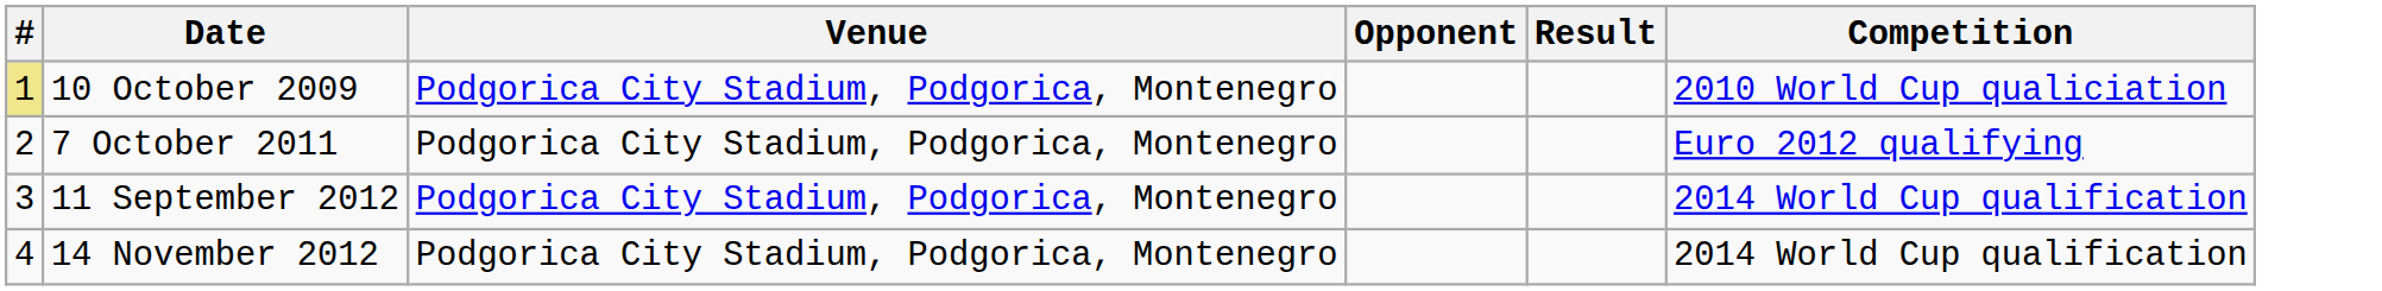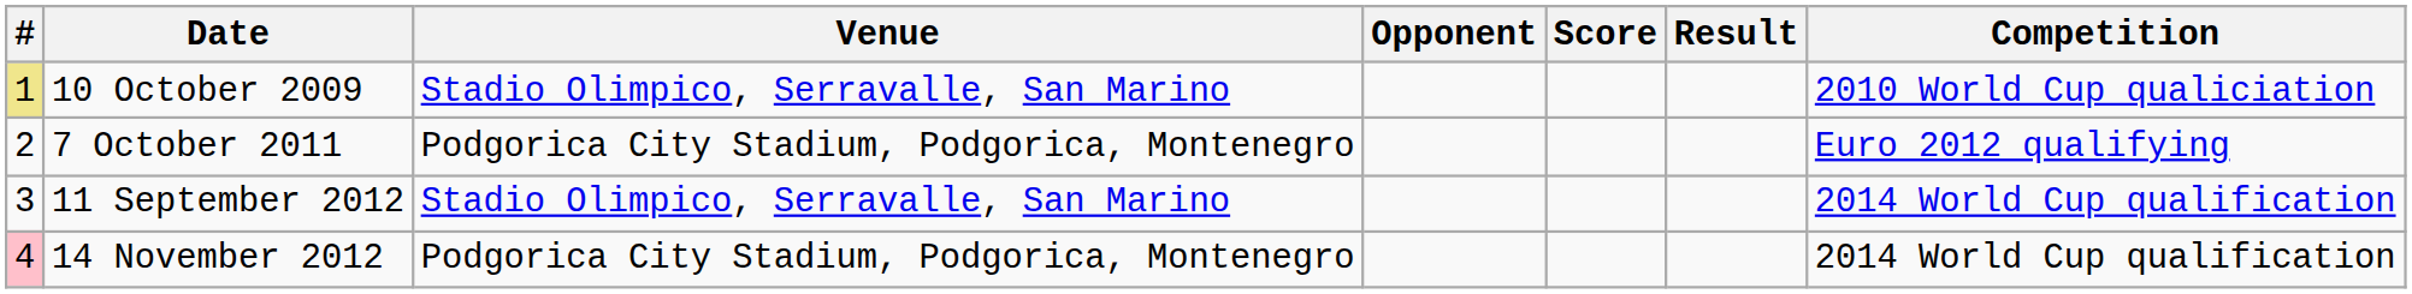+ column: Score
10 October 2009 | Venue: Podgorica City Stadium, Podgorica, Montenegro -> Stadio Olimpico, Serravalle, San Marino
11 September 2012 | Venue: Podgorica City Stadium, Podgorica, Montenegro -> Stadio Olimpico, Serravalle, San Marino
14 November 2012 | #: no background -> pink background
